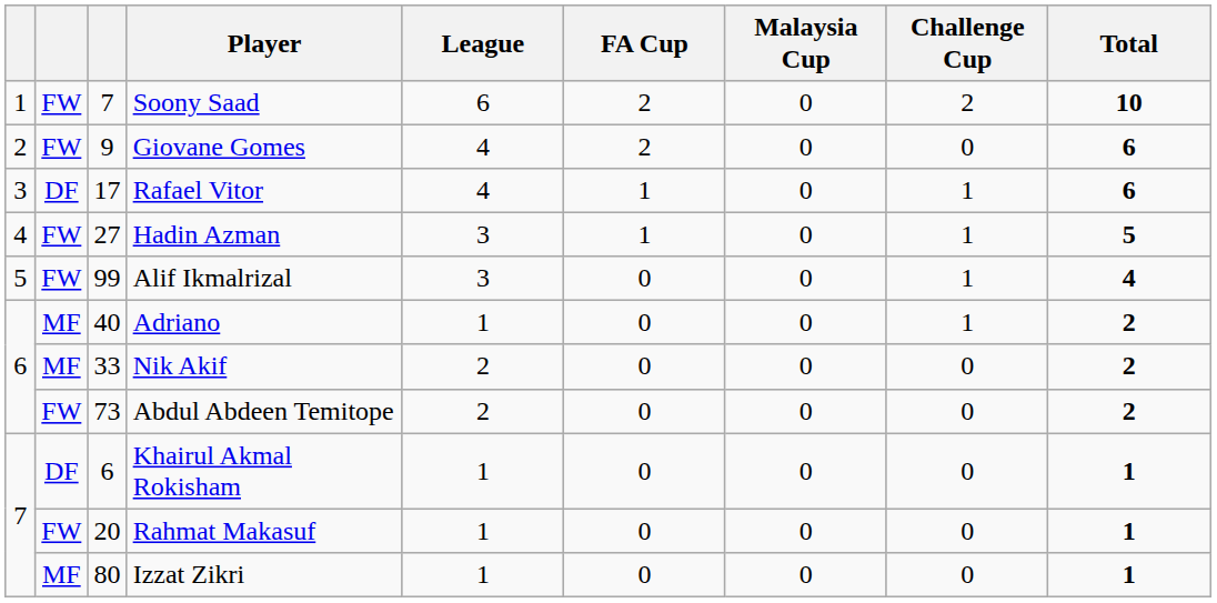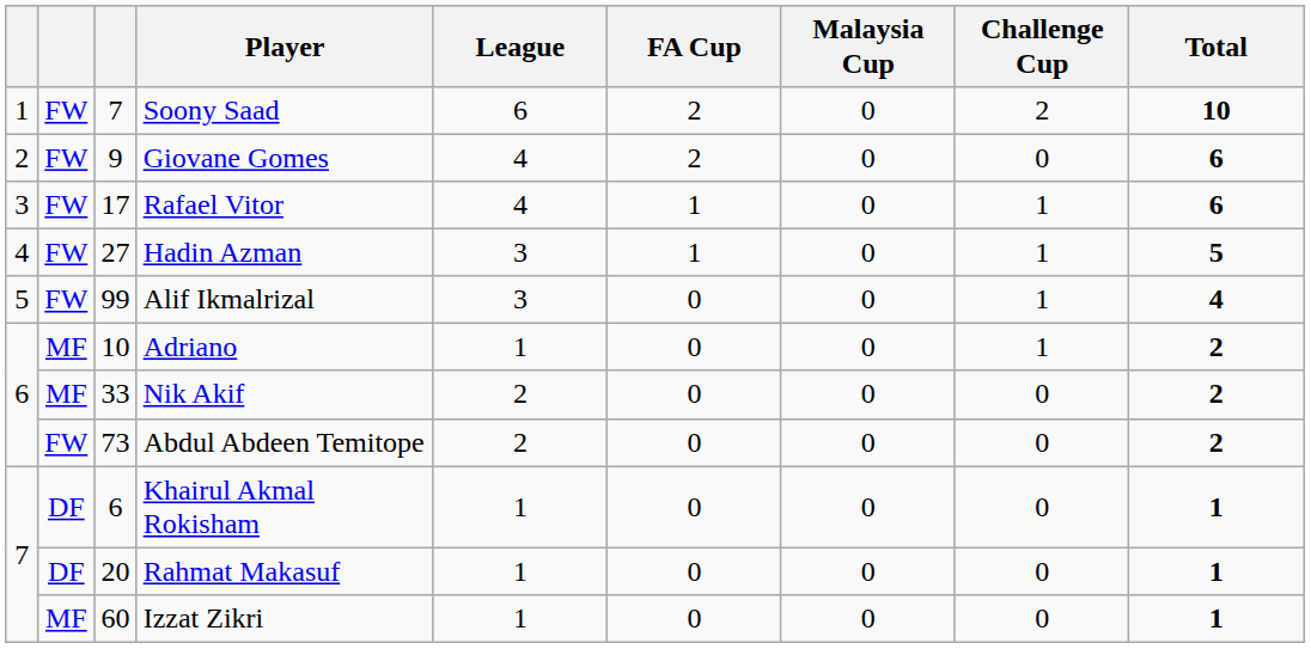Rafael Vitor | column 2: DF -> FW
Adriano | column 3: 40 -> 10
Rahmat Makasuf | column 2: FW -> DF
Izzat Zikri | column 3: 80 -> 60
